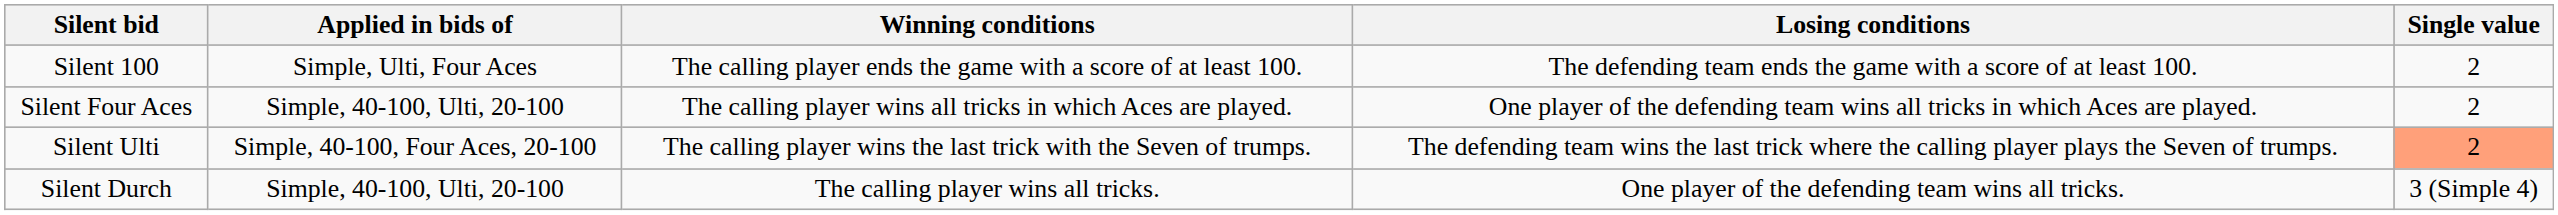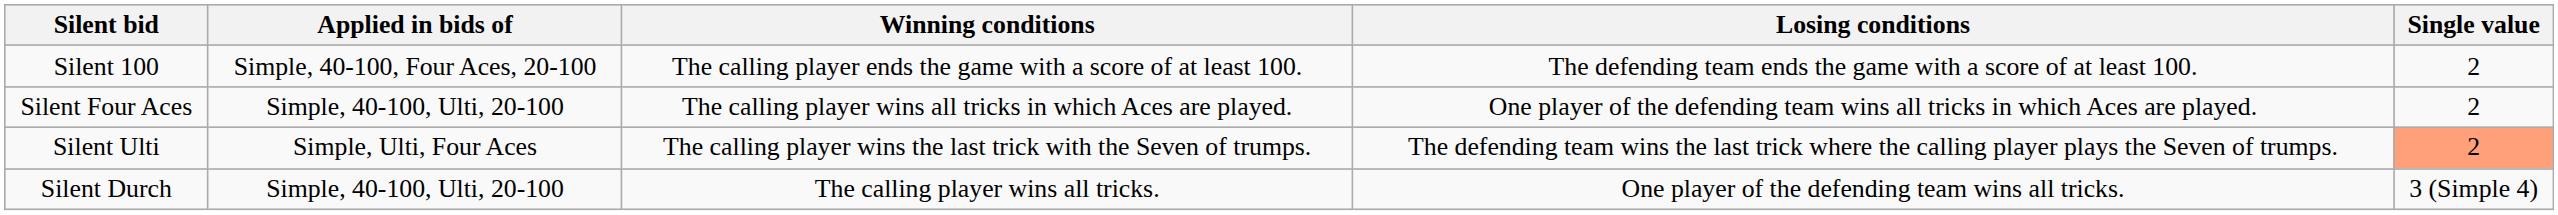Silent 100 | Applied in bids of: Simple, Ulti, Four Aces -> Simple, 40-100, Four Aces, 20-100
Silent Ulti | Applied in bids of: Simple, 40-100, Four Aces, 20-100 -> Simple, Ulti, Four Aces
